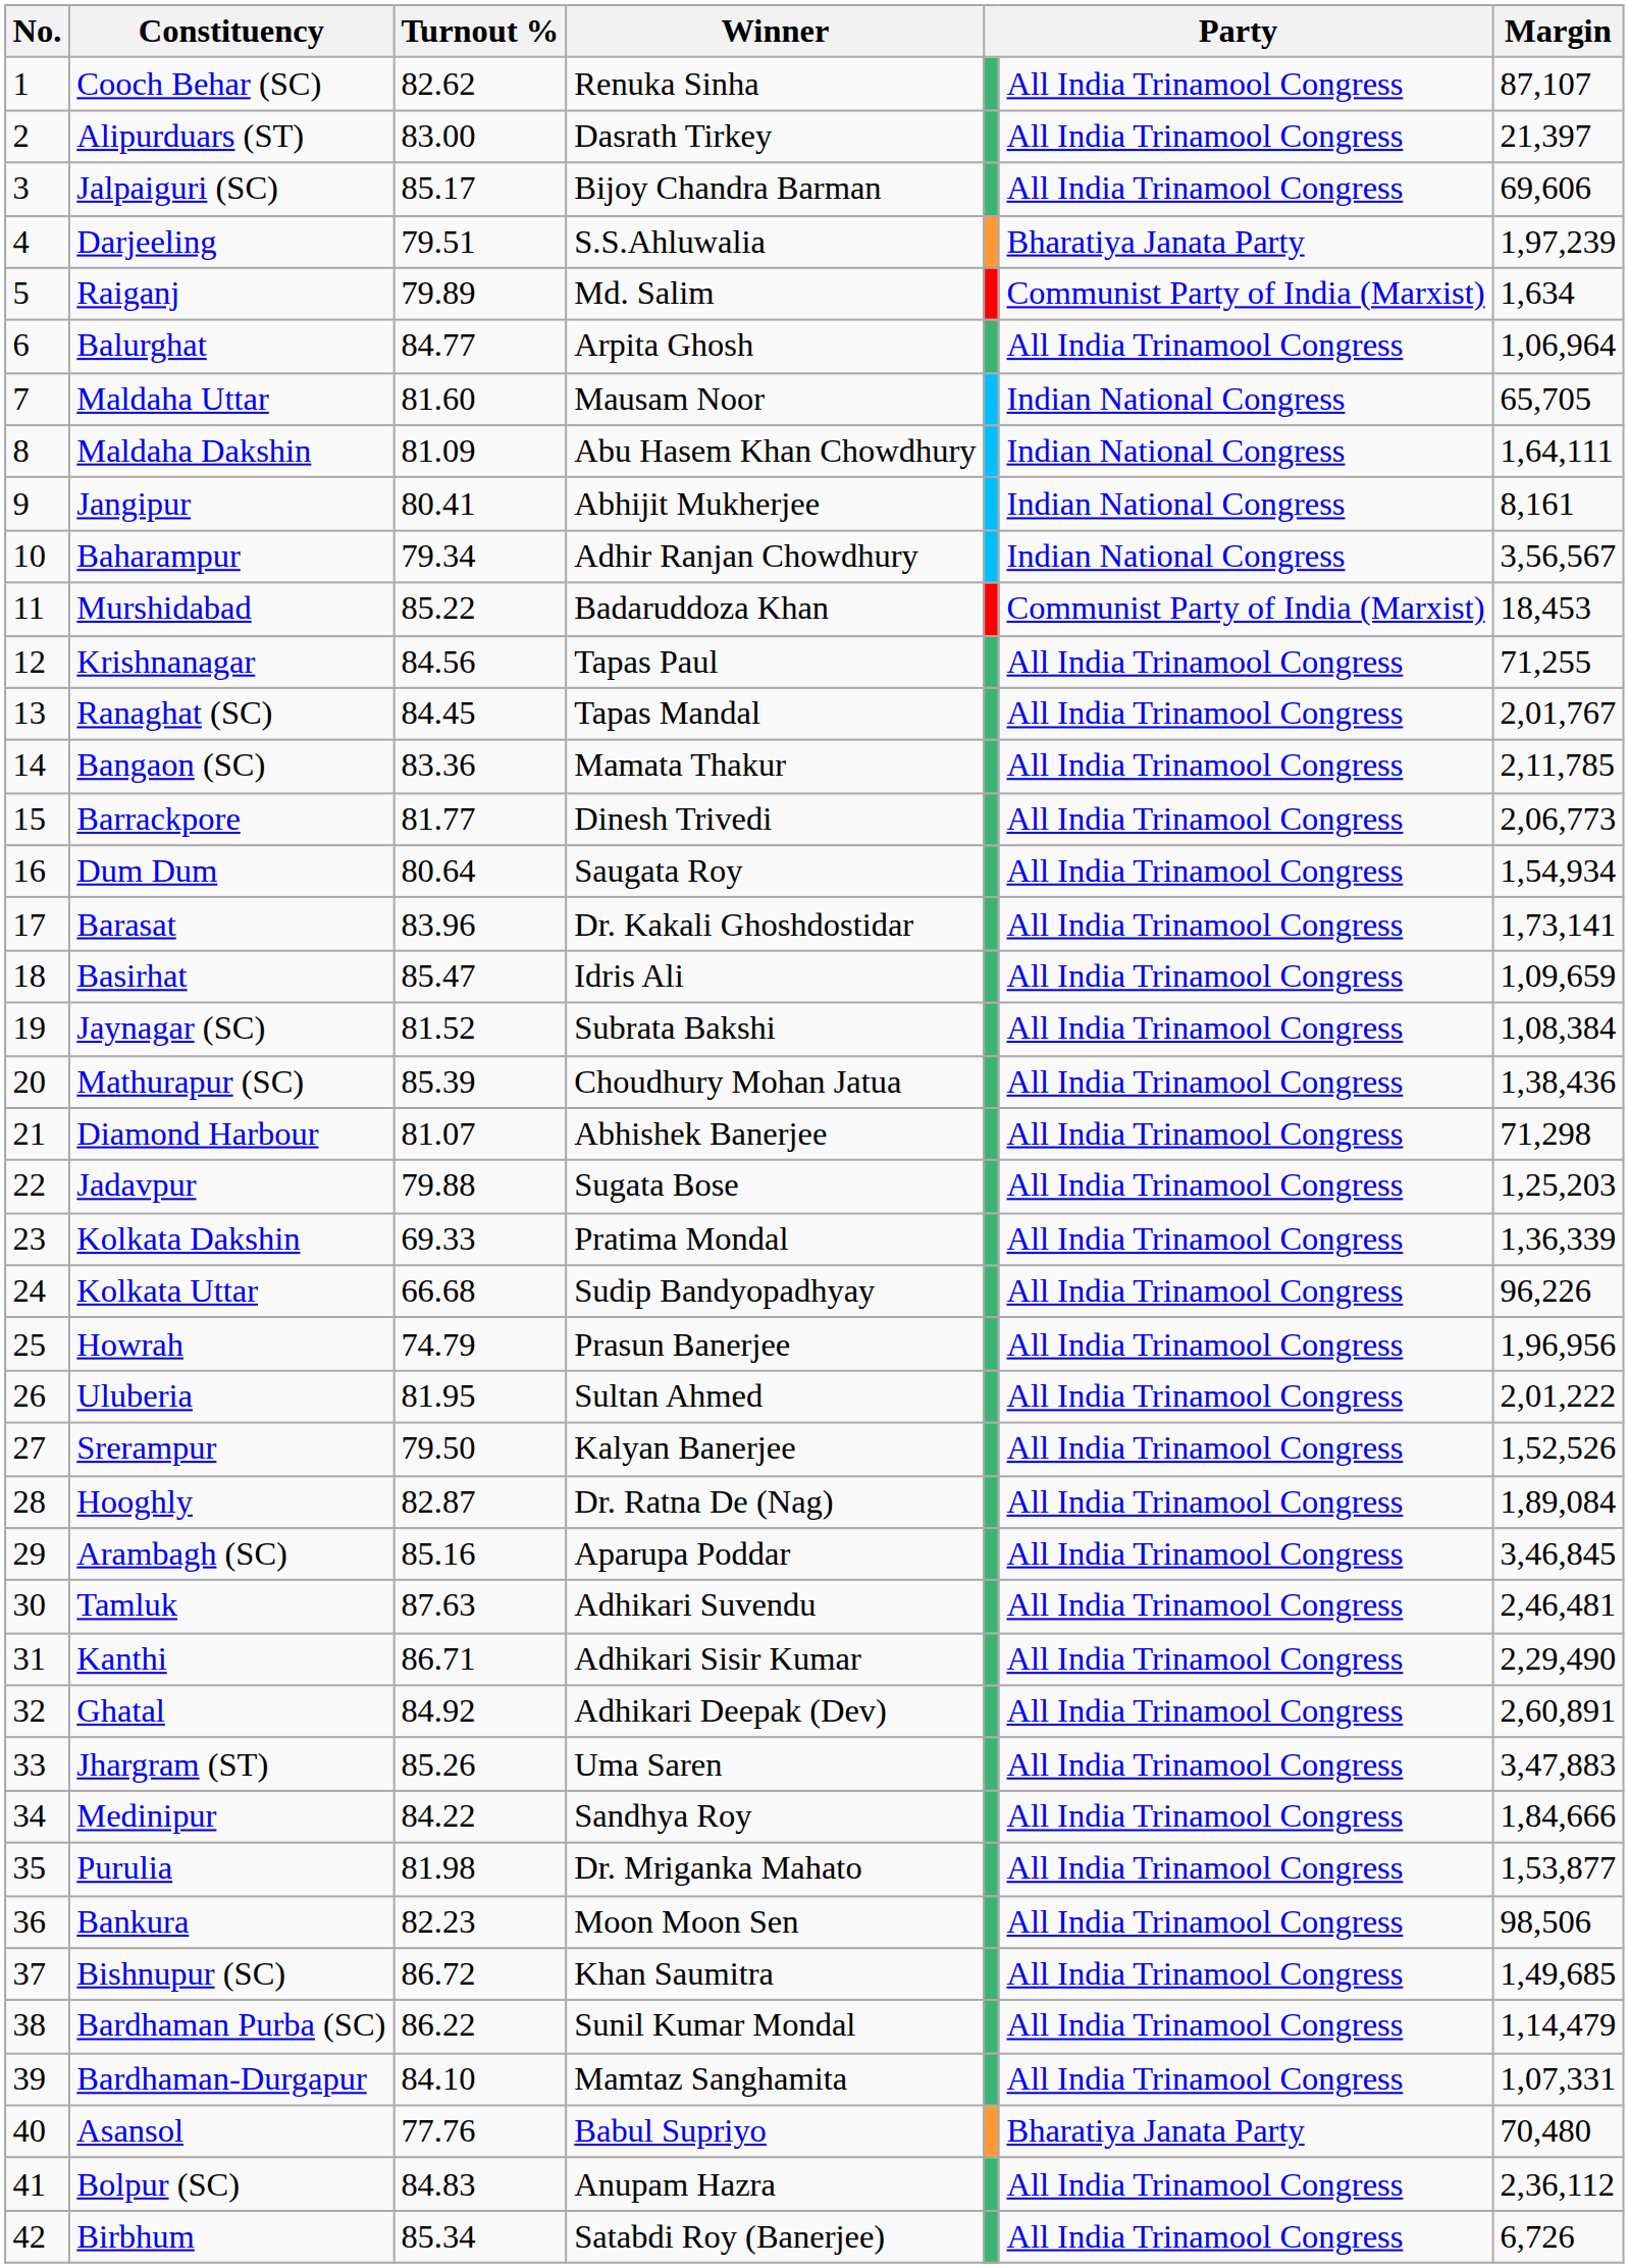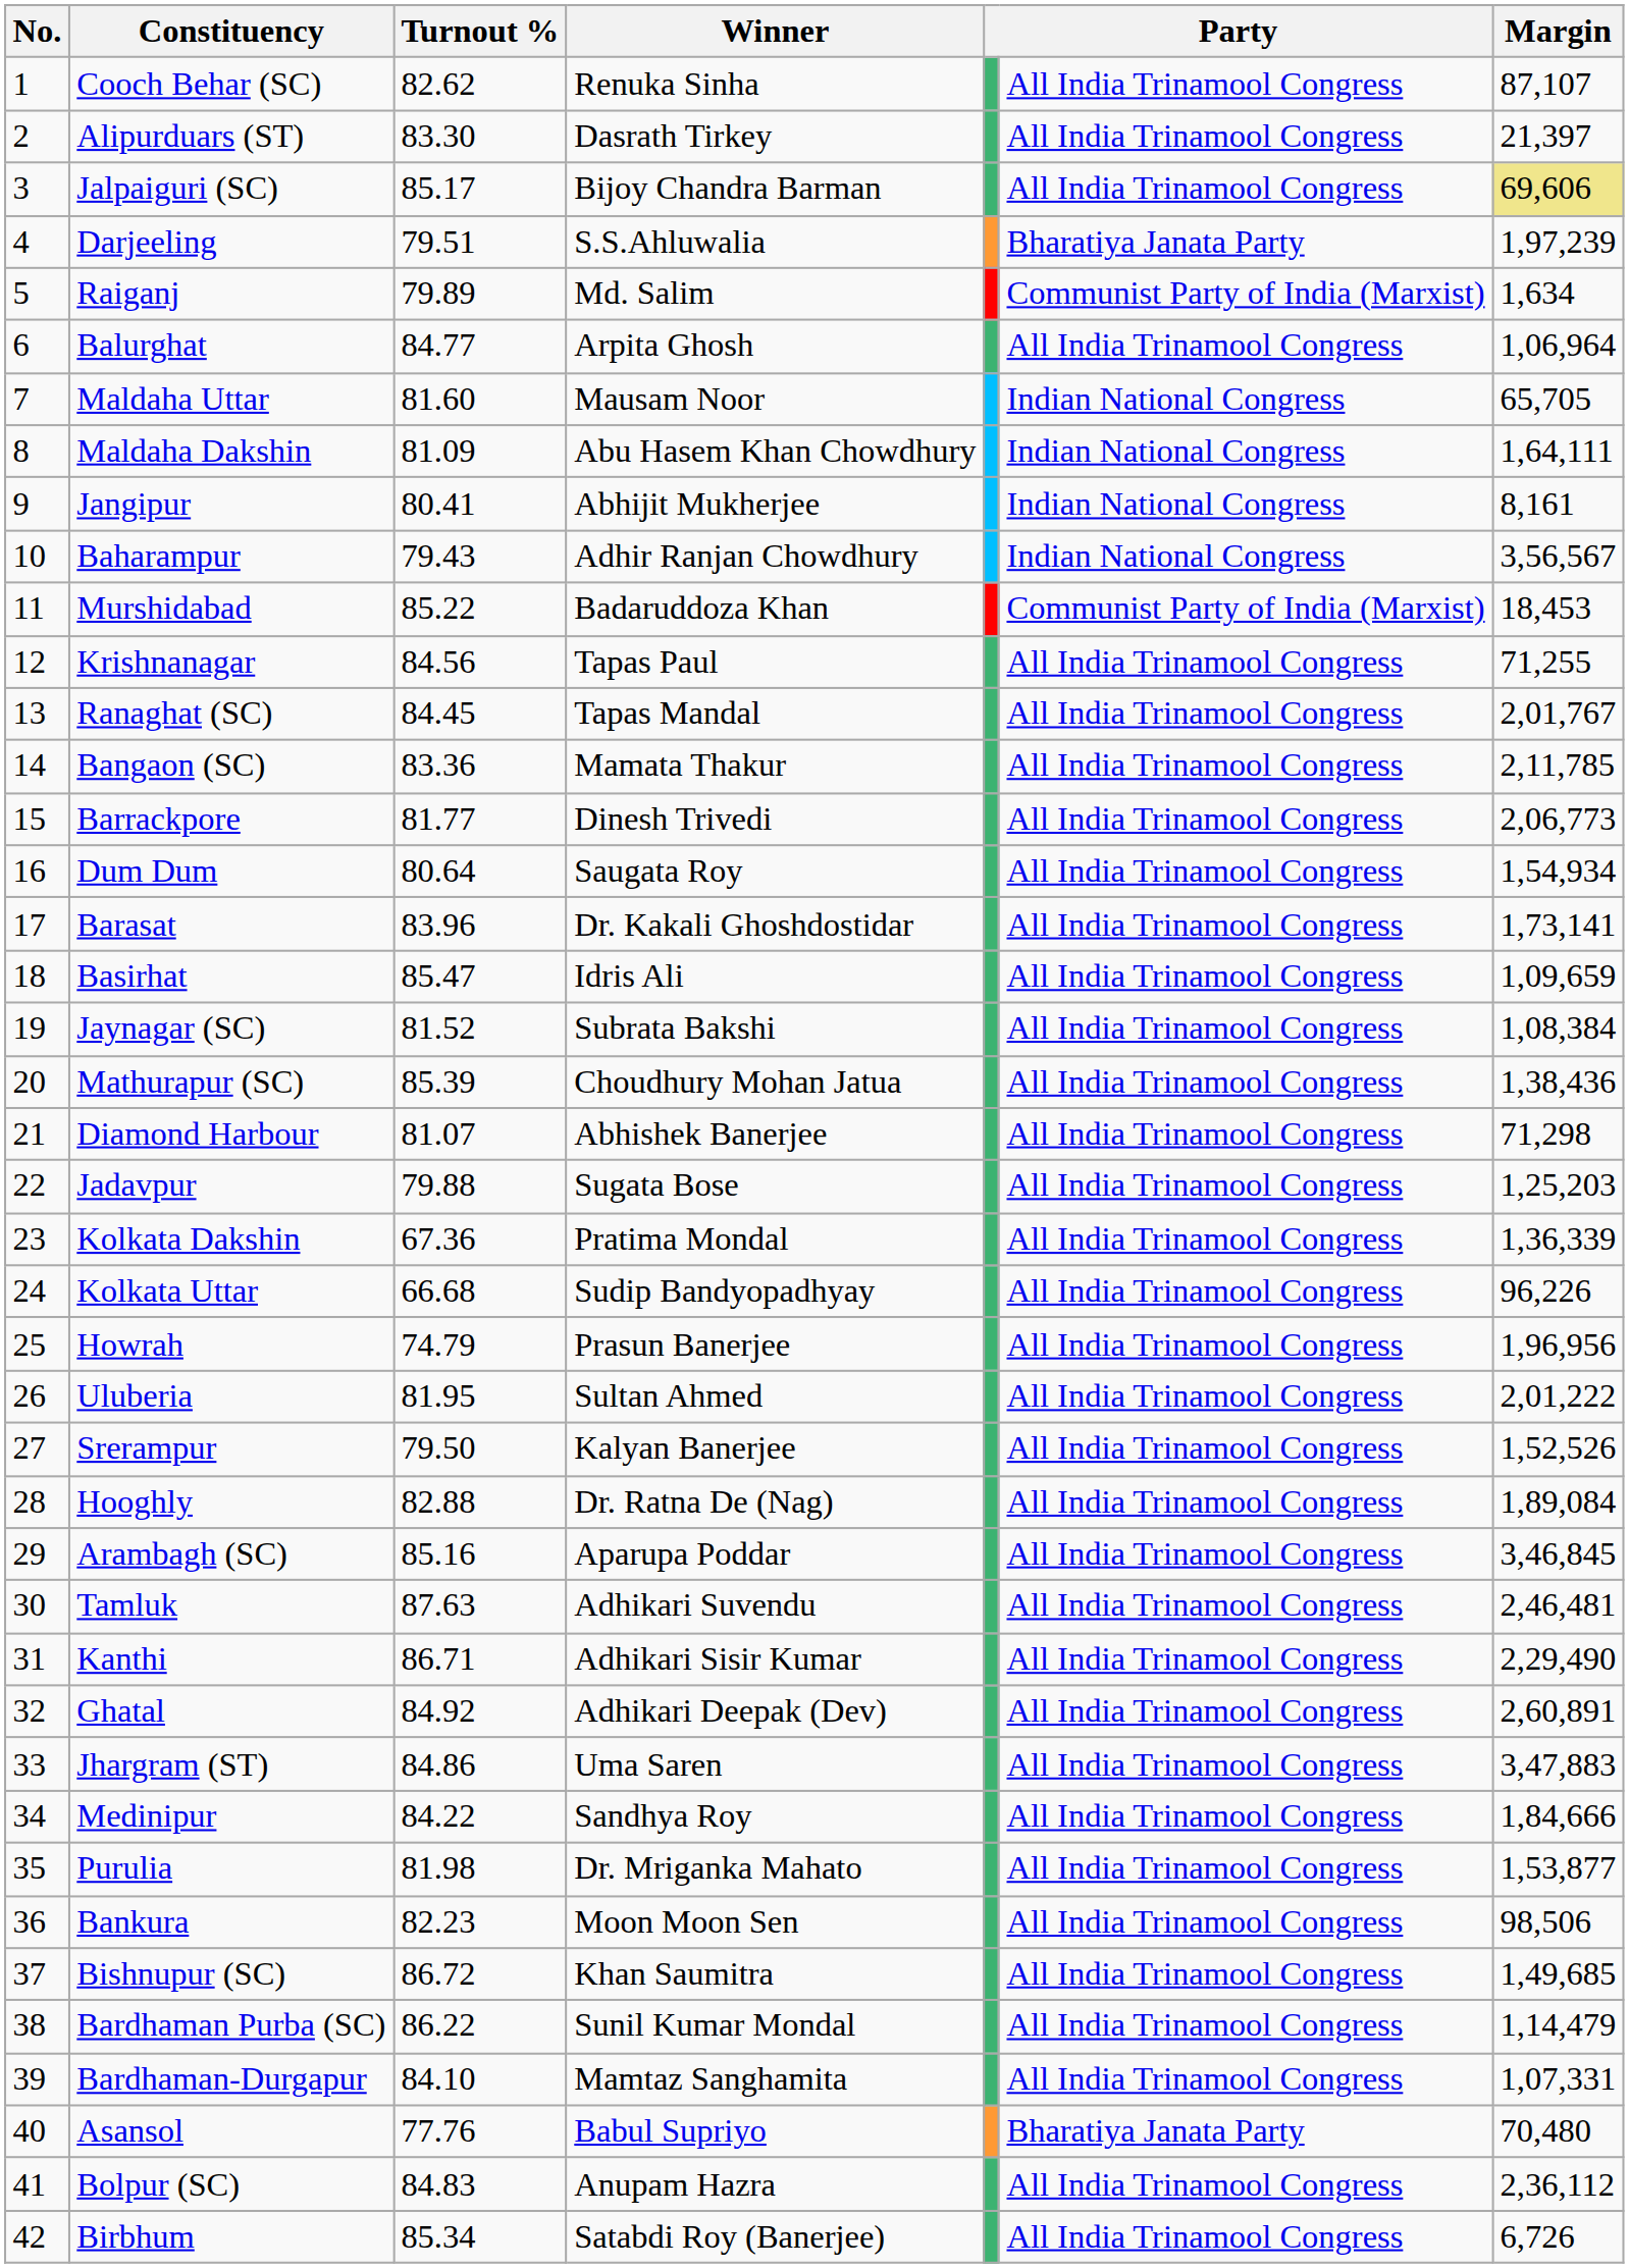Alipurduars (ST) | Turnout %: 83.00 -> 83.30
Jalpaiguri (SC) | Margin: no background -> khaki background
Baharampur | Turnout %: 79.34 -> 79.43
Kolkata Dakshin | Turnout %: 69.33 -> 67.36
Hooghly | Turnout %: 82.87 -> 82.88
Jhargram (ST) | Turnout %: 85.26 -> 84.86
